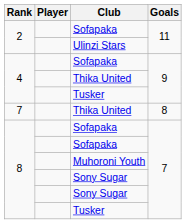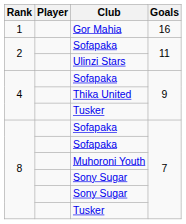+ row: 1 | Gor Mahia | 16
- row: 7 | Thika United | 8
